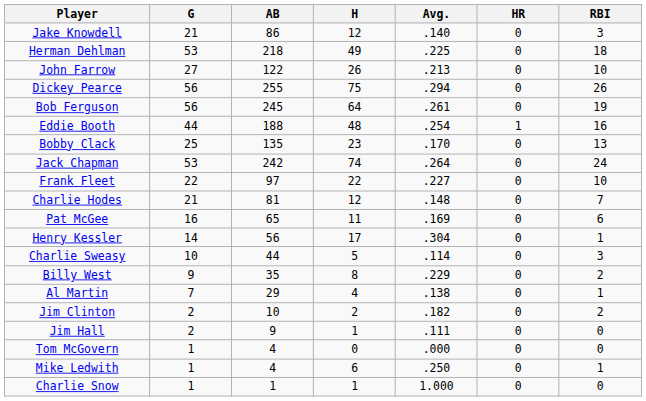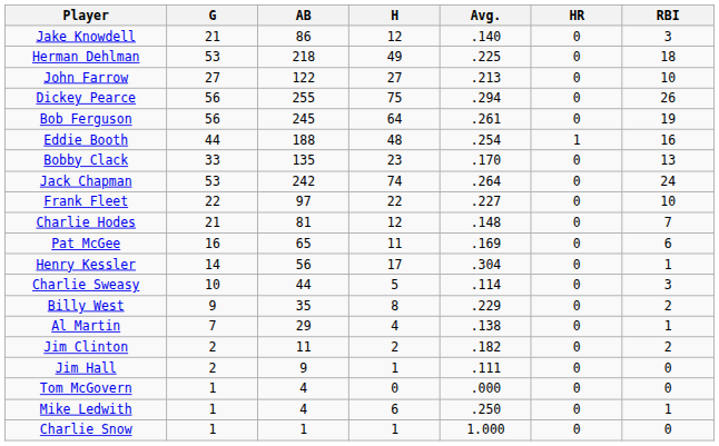John Farrow | H: 26 -> 27
Bobby Clack | G: 25 -> 33
Jim Clinton | AB: 10 -> 11
